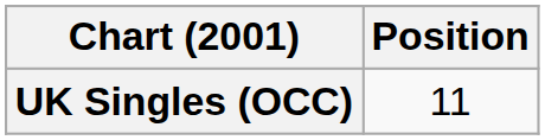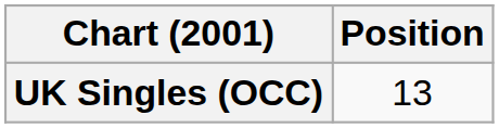UK Singles (OCC) | Position: 11 -> 13
